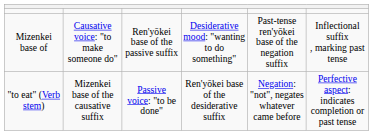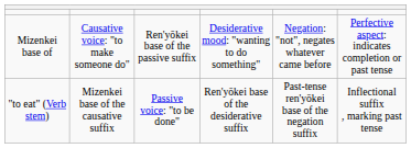Mizenkei base of | column 5: Past‑tense ren'yōkei base of the negation suffix -> Negation: "not", negates whatever came before
Mizenkei base of | column 6: Inflectional suffix , marking past tense -> Perfective aspect: indicates completion or past tense
"to eat" (Verb stem) | column 5: Negation: "not", negates whatever came before -> Past‑tense ren'yōkei base of the negation suffix
"to eat" (Verb stem) | column 6: Perfective aspect: indicates completion or past tense -> Inflectional suffix , marking past tense
